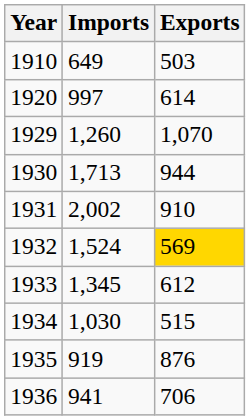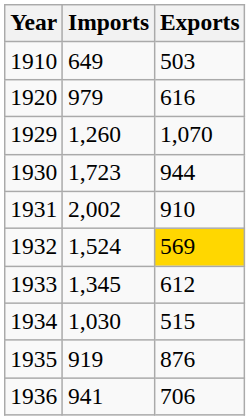1920 | Imports: 997 -> 979
1920 | Exports: 614 -> 616
1930 | Imports: 1,713 -> 1,723
